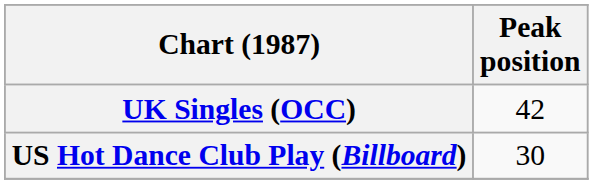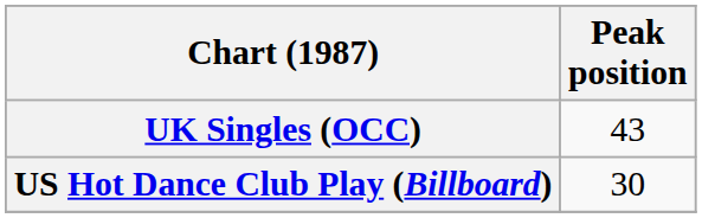UK Singles (OCC) | Peak position: 42 -> 43
